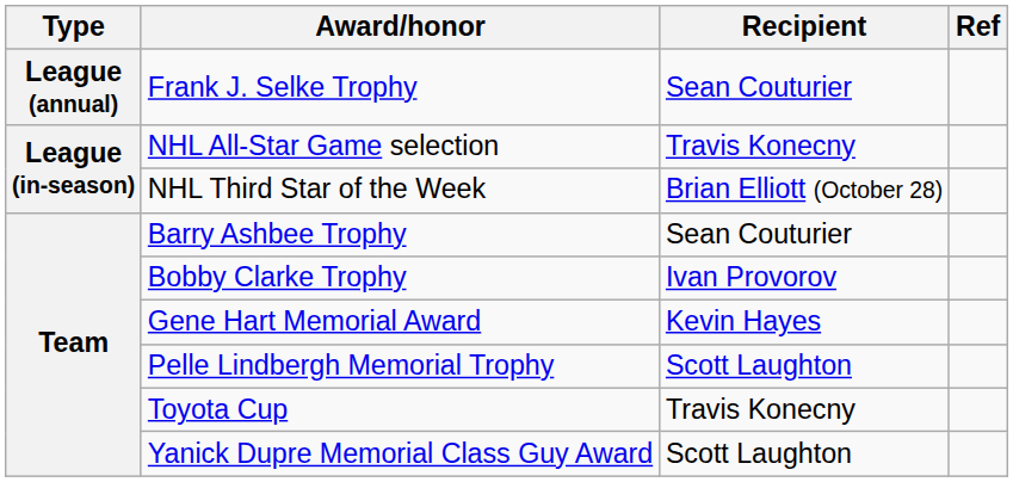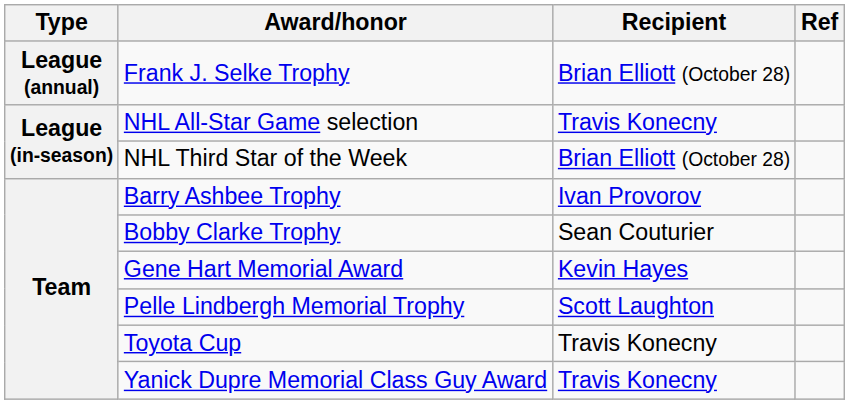Frank J. Selke Trophy | Recipient: Sean Couturier -> Brian Elliott (October 28)
Barry Ashbee Trophy | Recipient: Sean Couturier -> Ivan Provorov
Bobby Clarke Trophy | Recipient: Ivan Provorov -> Sean Couturier
Yanick Dupre Memorial Class Guy Award | Recipient: Scott Laughton -> Travis Konecny
